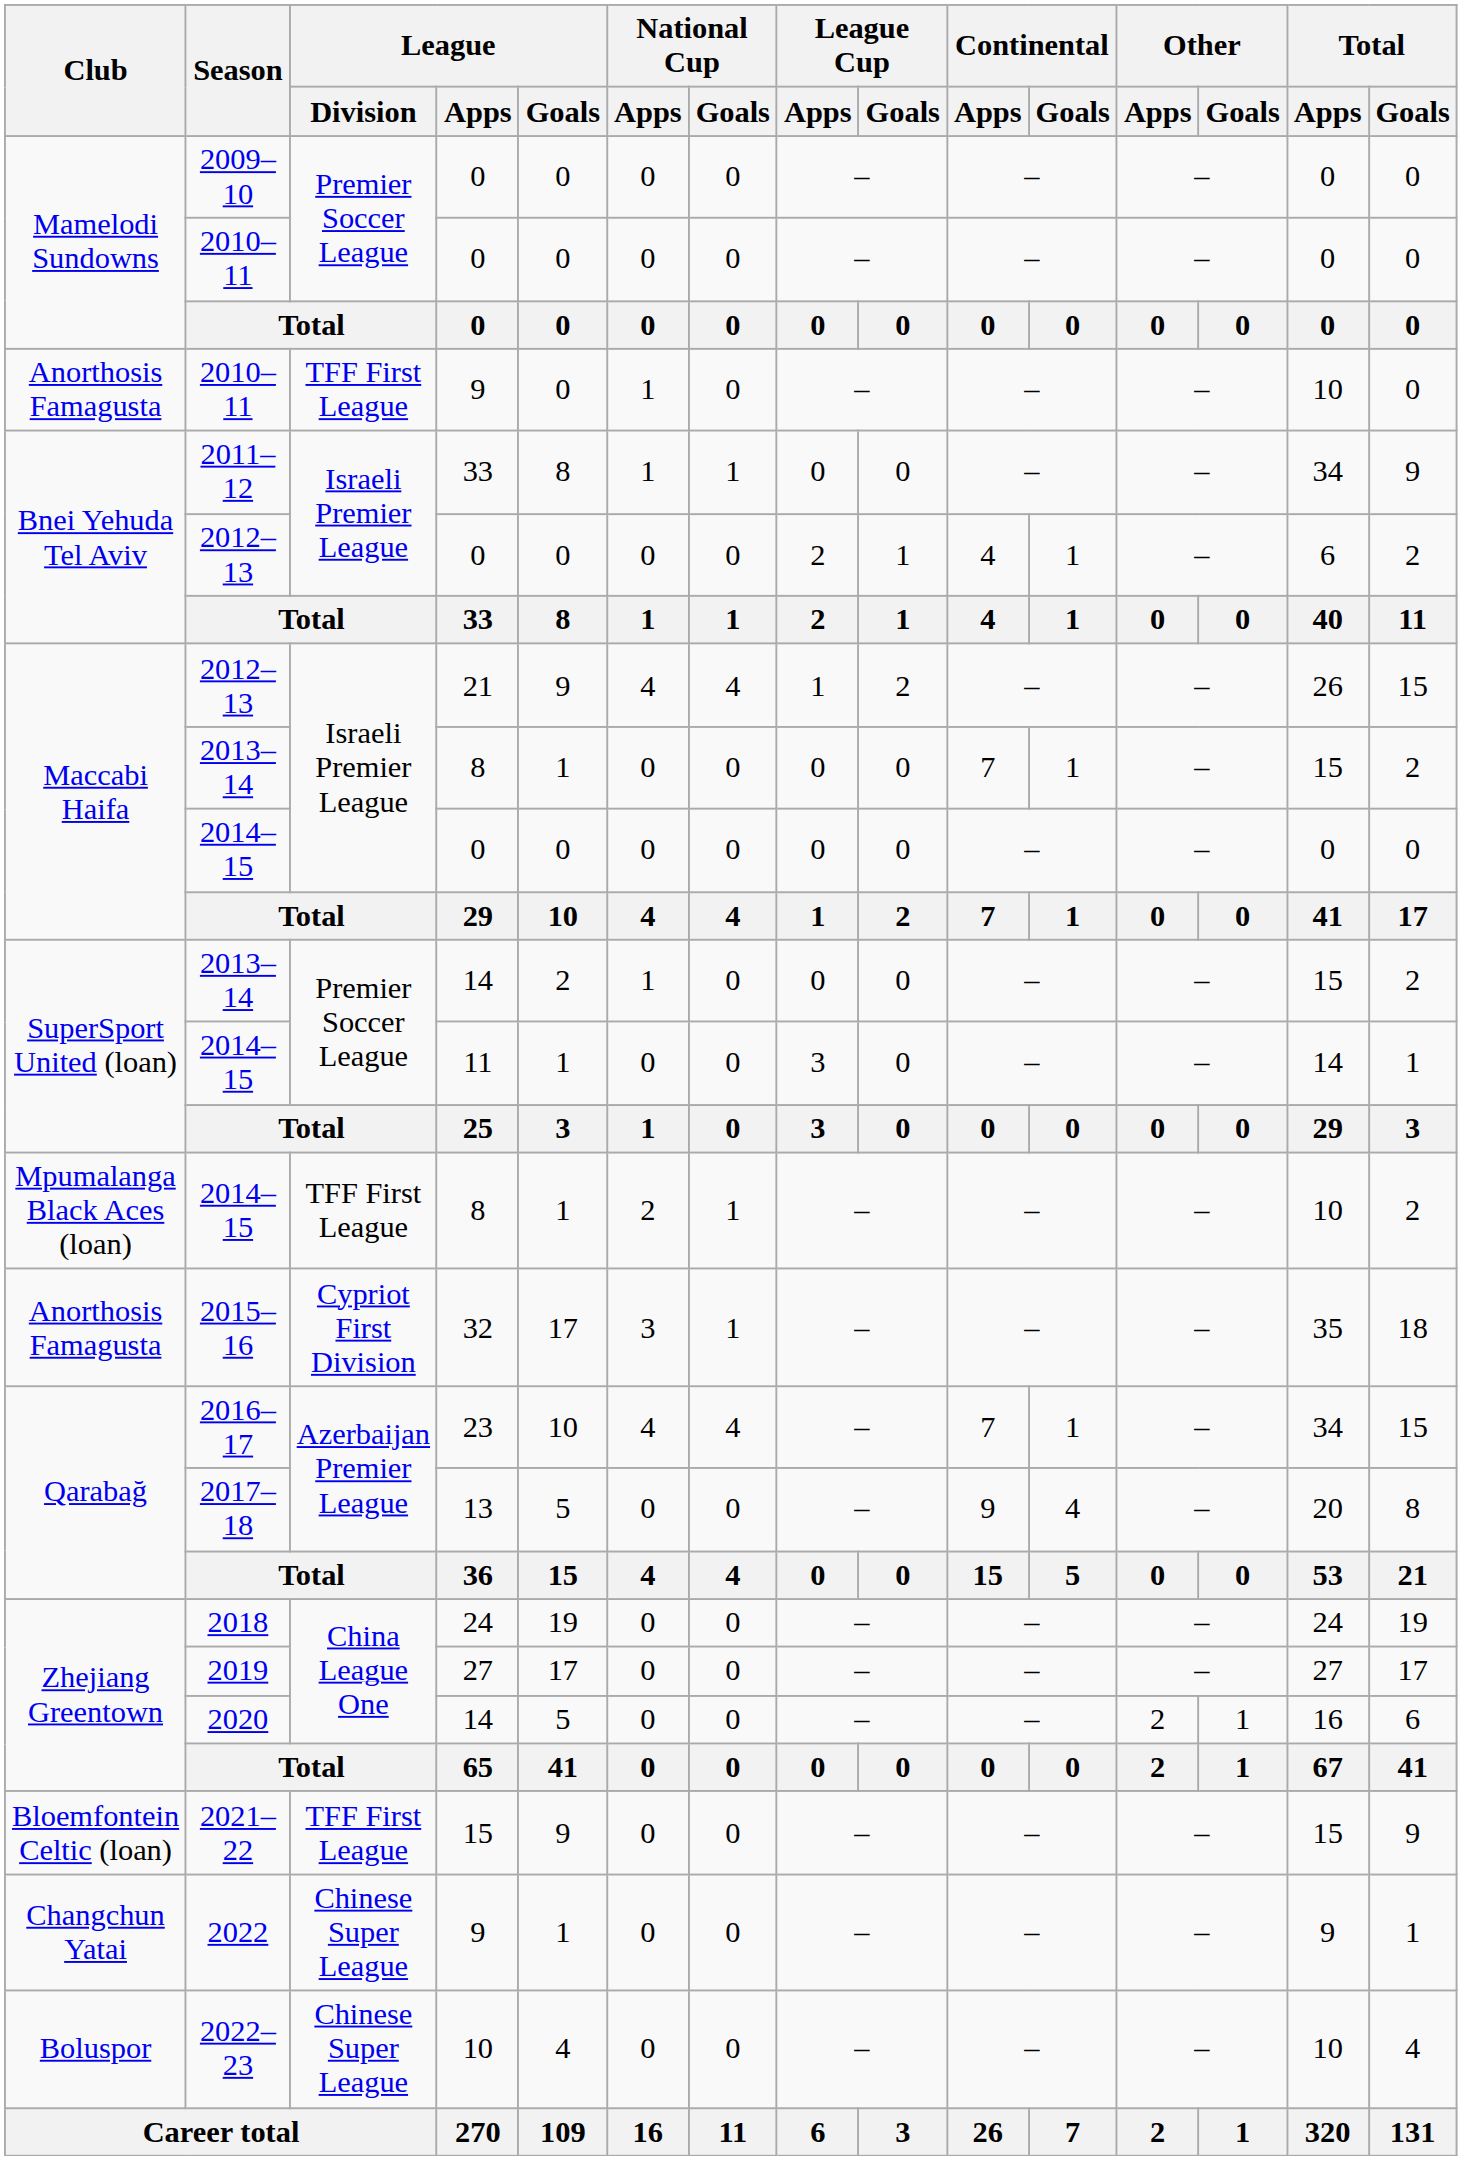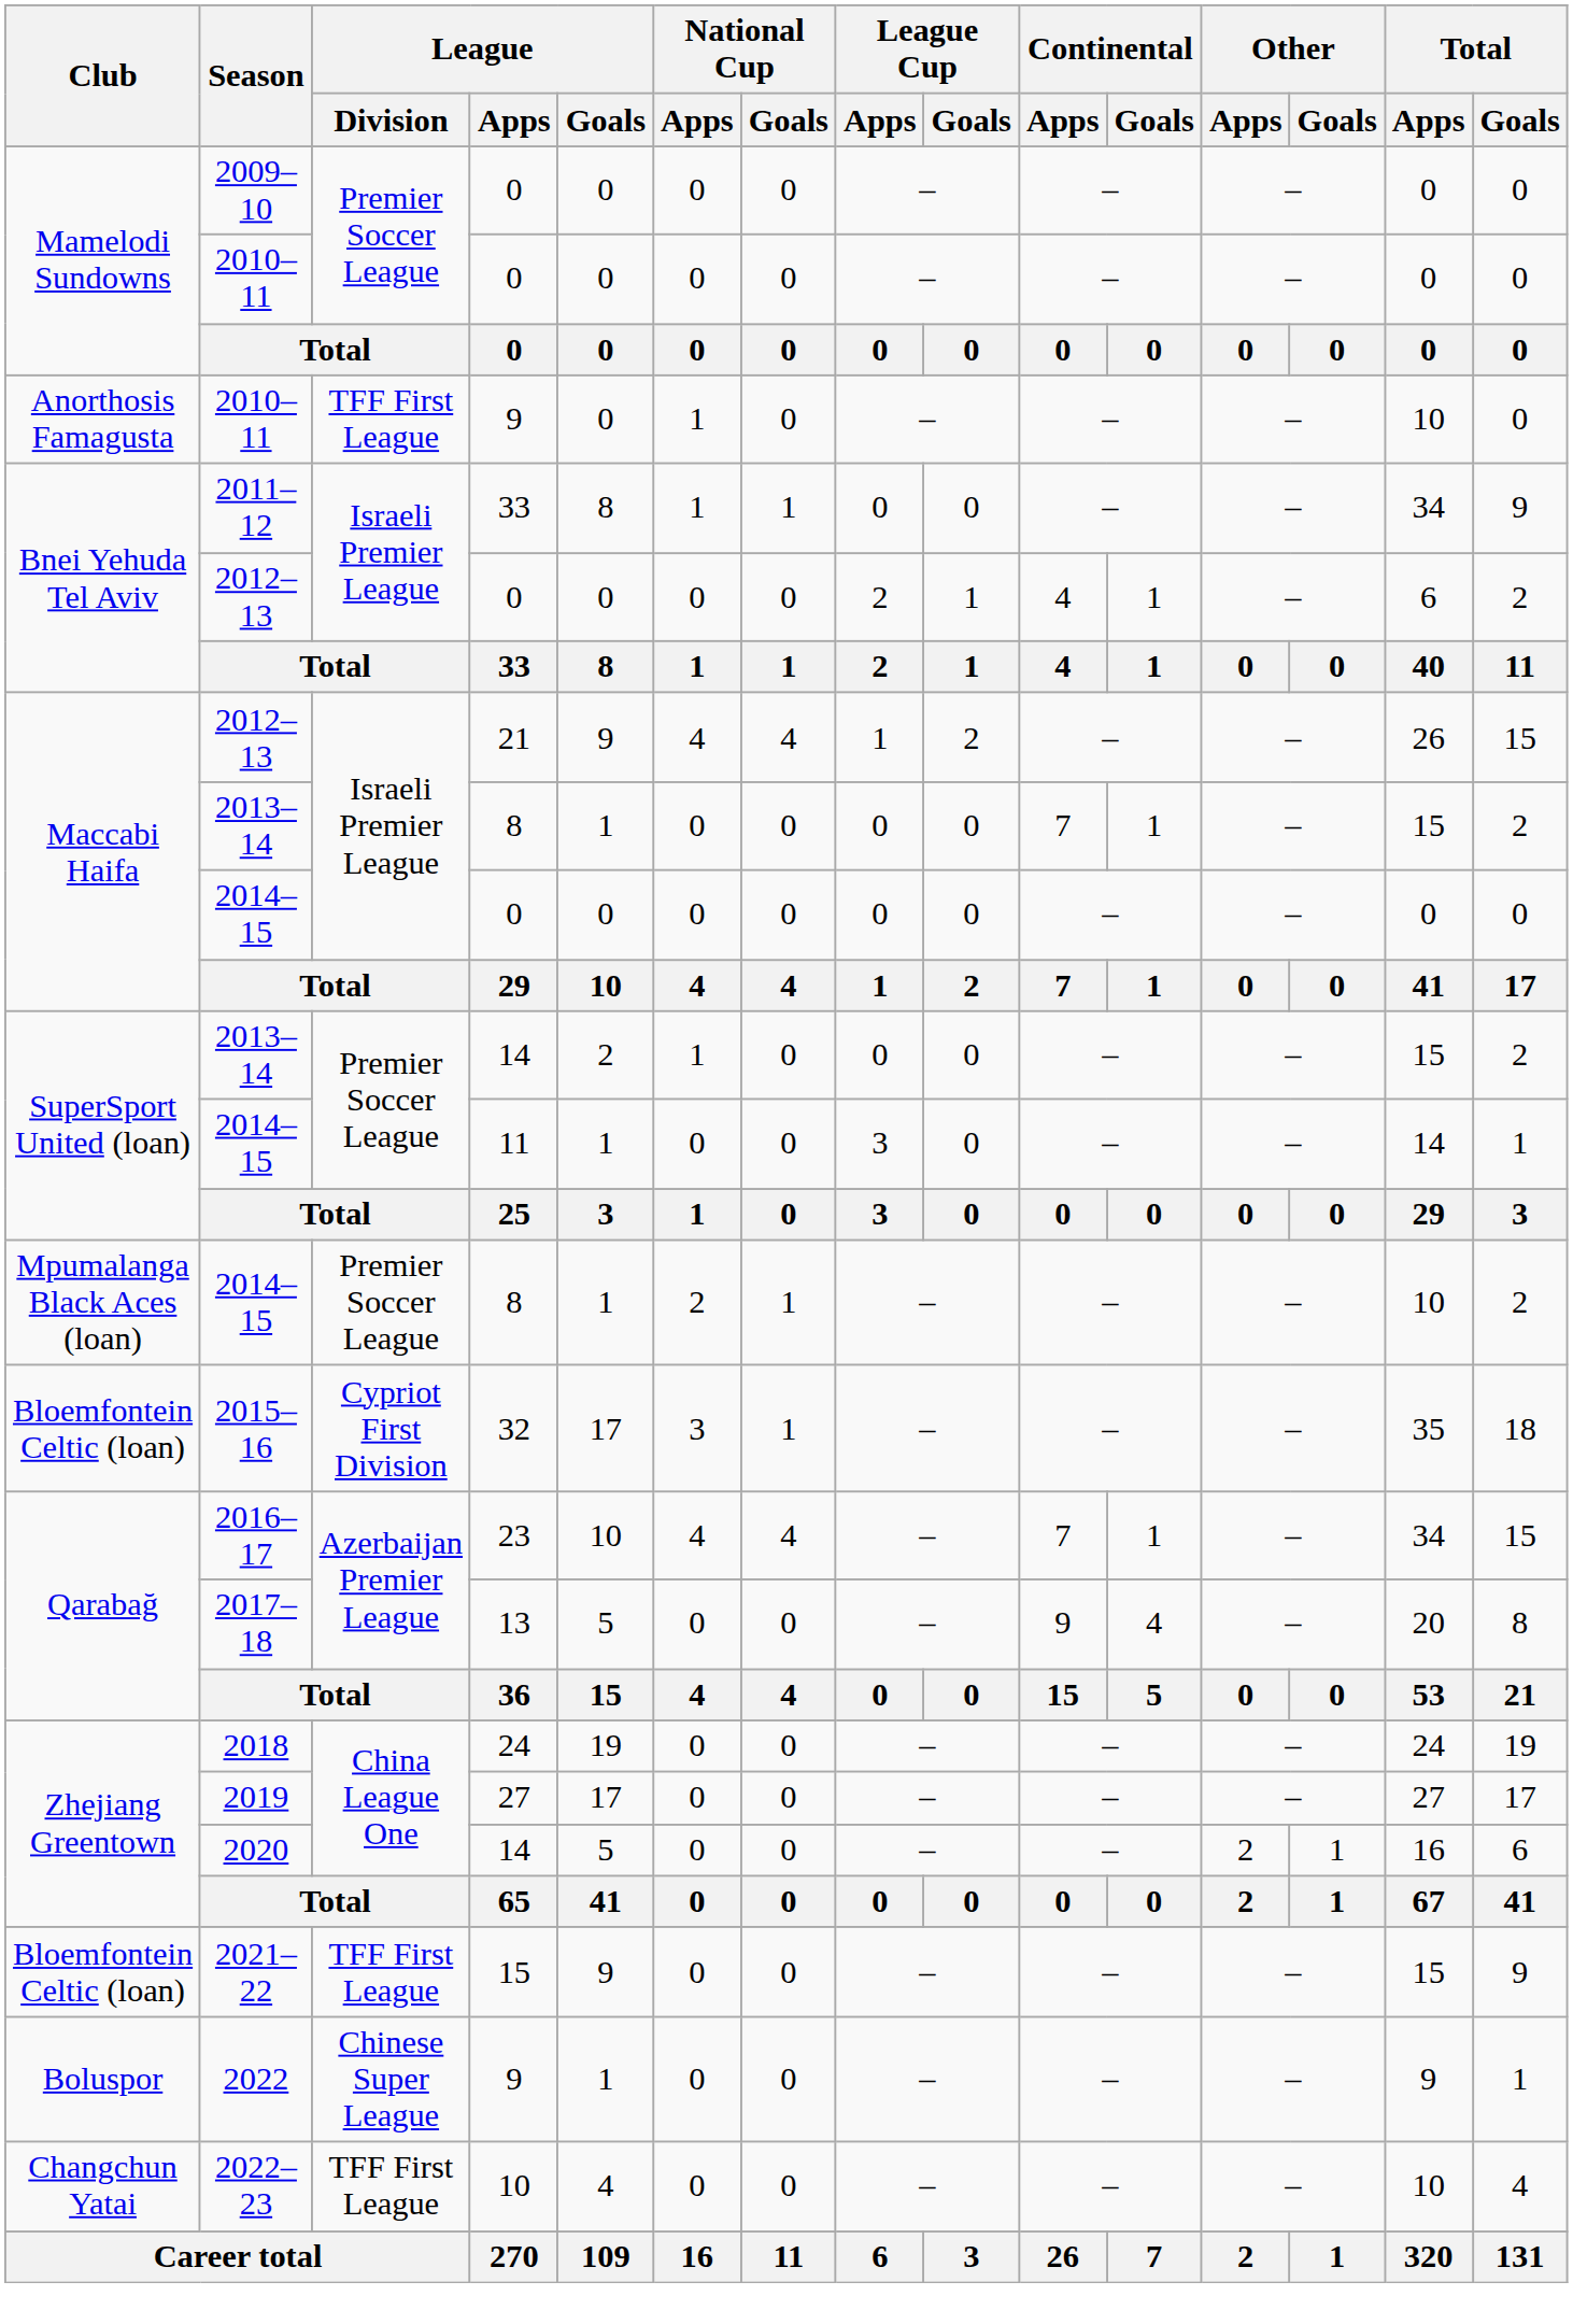2014–15 / 8 | League / Division: TFF First League -> Premier Soccer League
2015–16 | Club: Anorthosis Famagusta -> Bloemfontein Celtic (loan)
2022 | Club: Changchun Yatai -> Boluspor
2022–23 | Club: Boluspor -> Changchun Yatai
2022–23 | League / Division: Chinese Super League -> TFF First League
